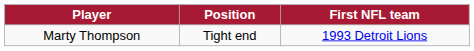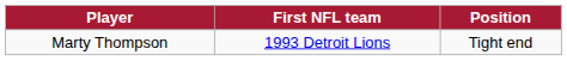columns swapped: Position <-> First NFL team
